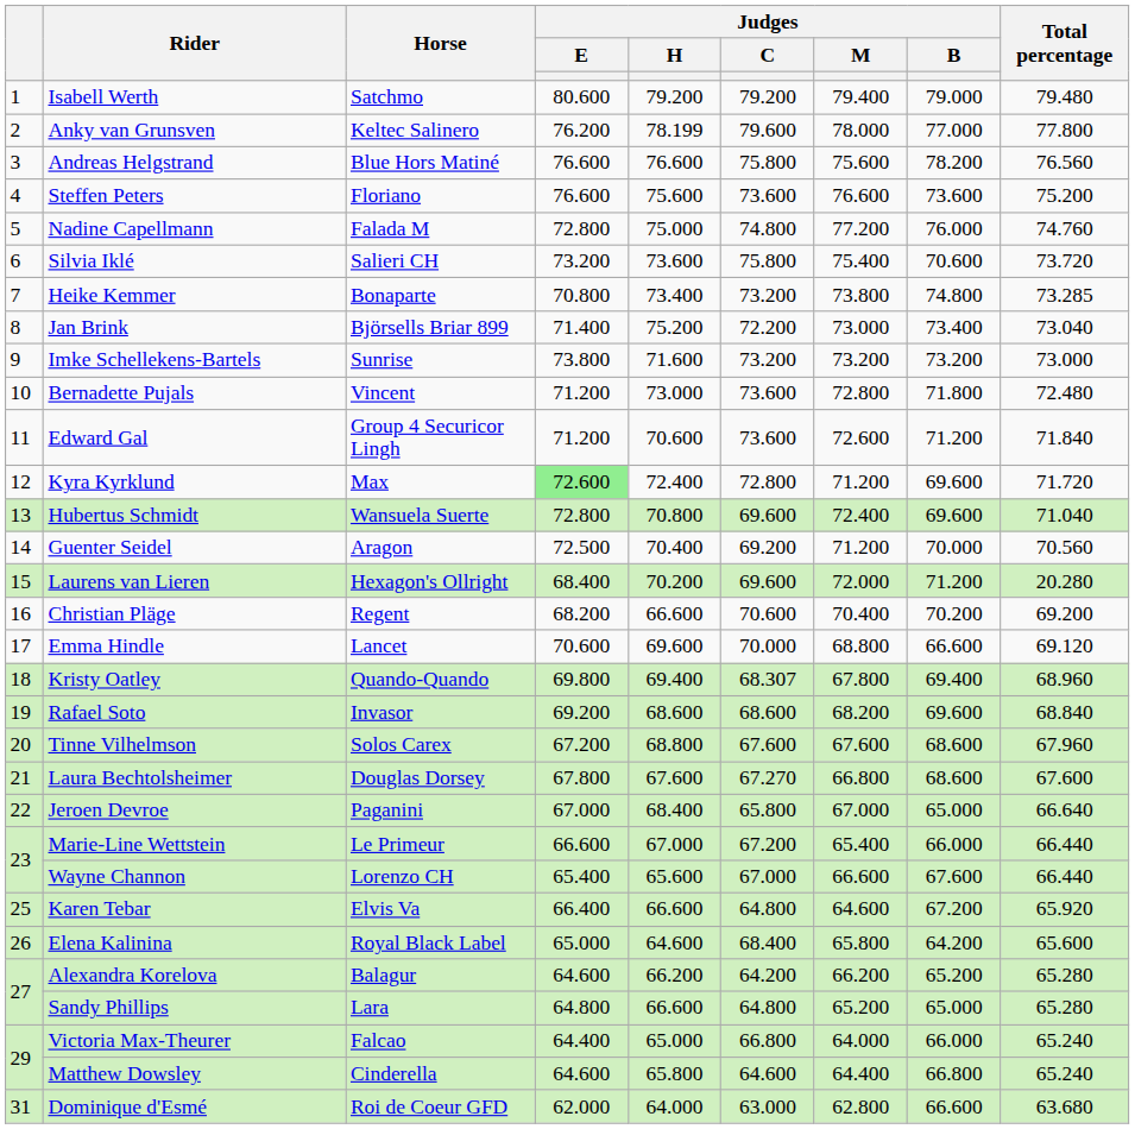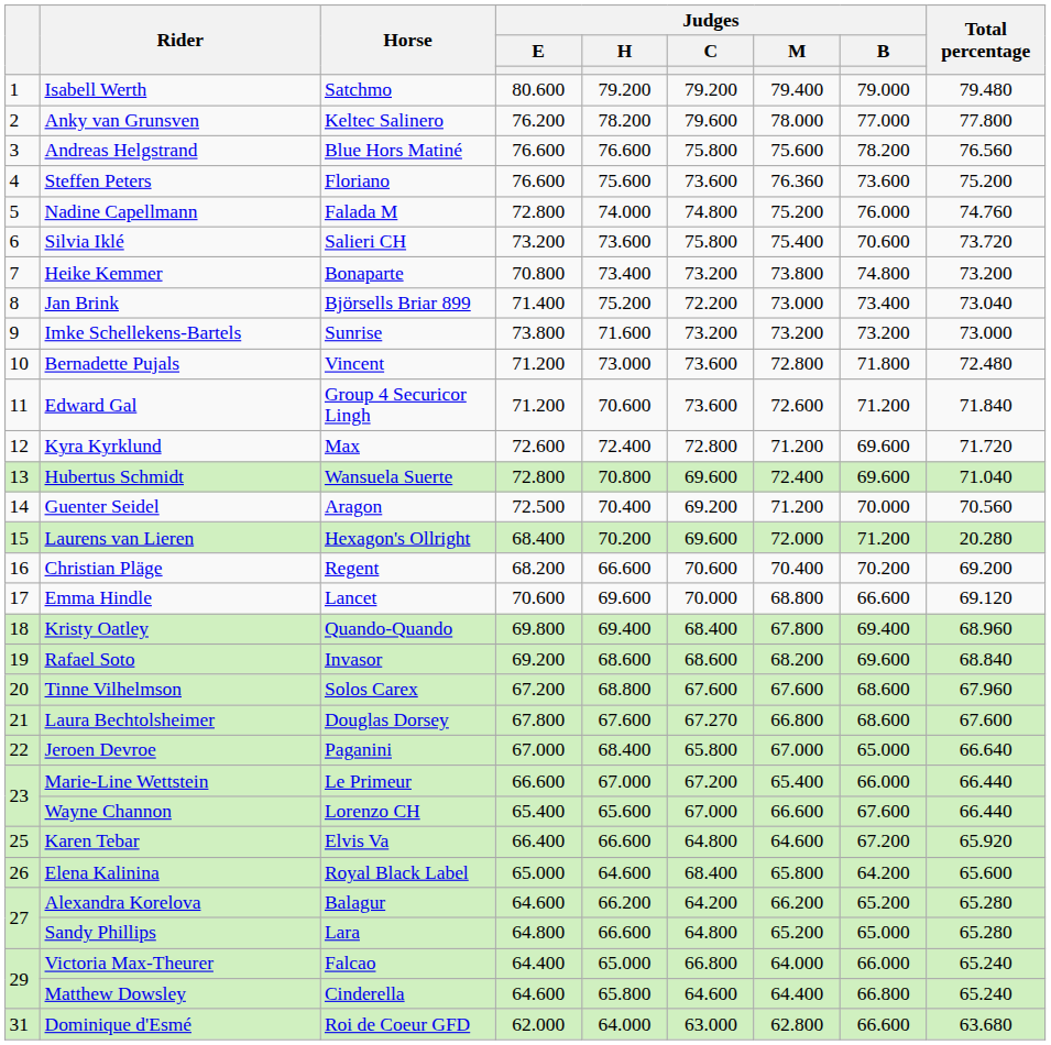Anky van Grunsven | Judges / H: 78.199 -> 78.200
Steffen Peters | Judges / M: 76.600 -> 76.360
Nadine Capellmann | Judges / H: 75.000 -> 74.000
Nadine Capellmann | Judges / M: 77.200 -> 75.200
Heike Kemmer | Total percentage: 73.285 -> 73.200
Kyra Kyrklund | Judges / E: lightgreen background -> no background
Kristy Oatley | Judges / C: 68.307 -> 68.400
